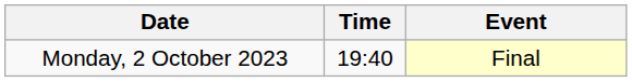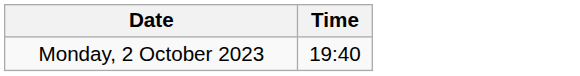- column: Event | Final
